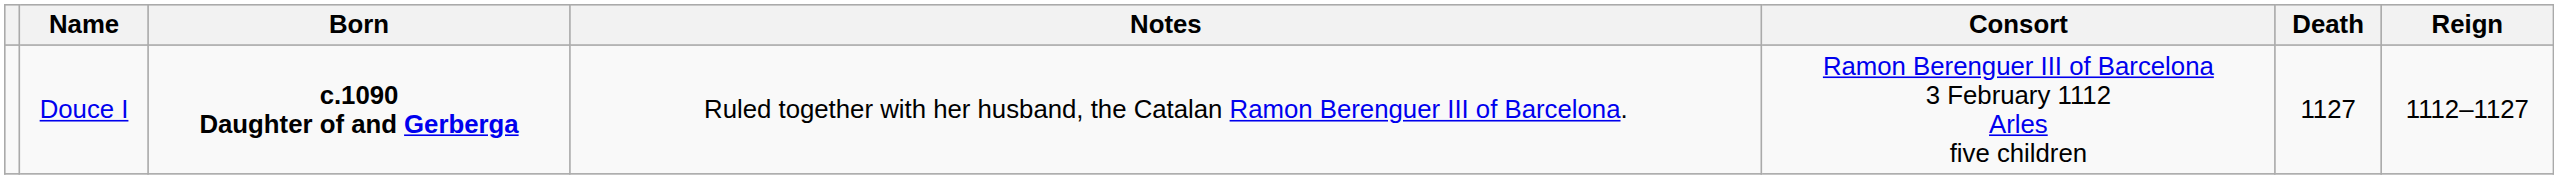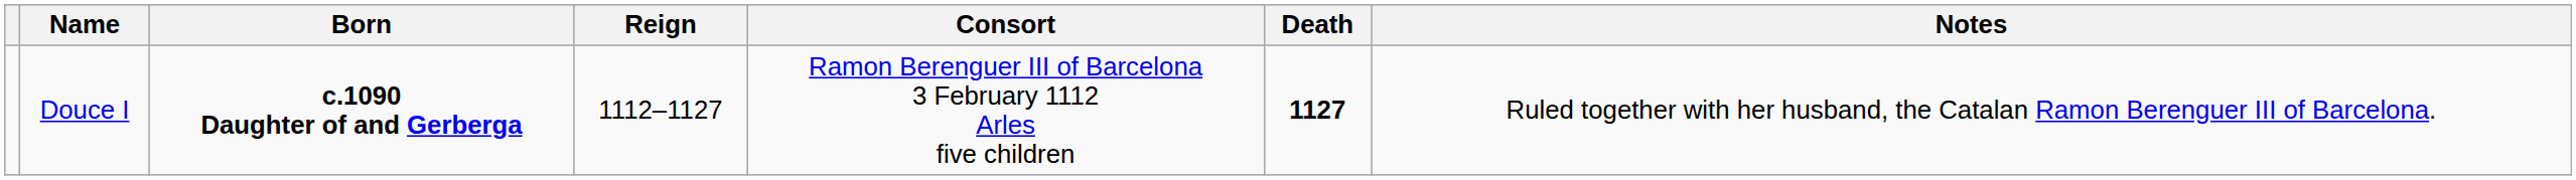columns swapped: Reign <-> Notes
Douce I | Death: normal -> bold
